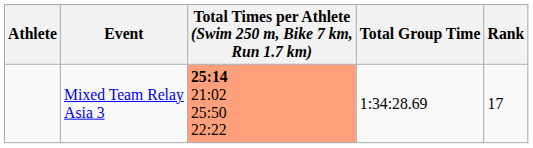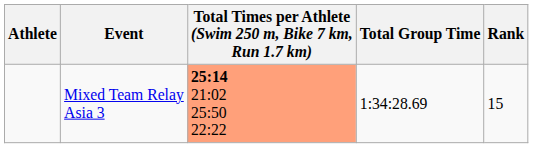Mixed Team Relay Asia 3 | Rank: 17 -> 15
